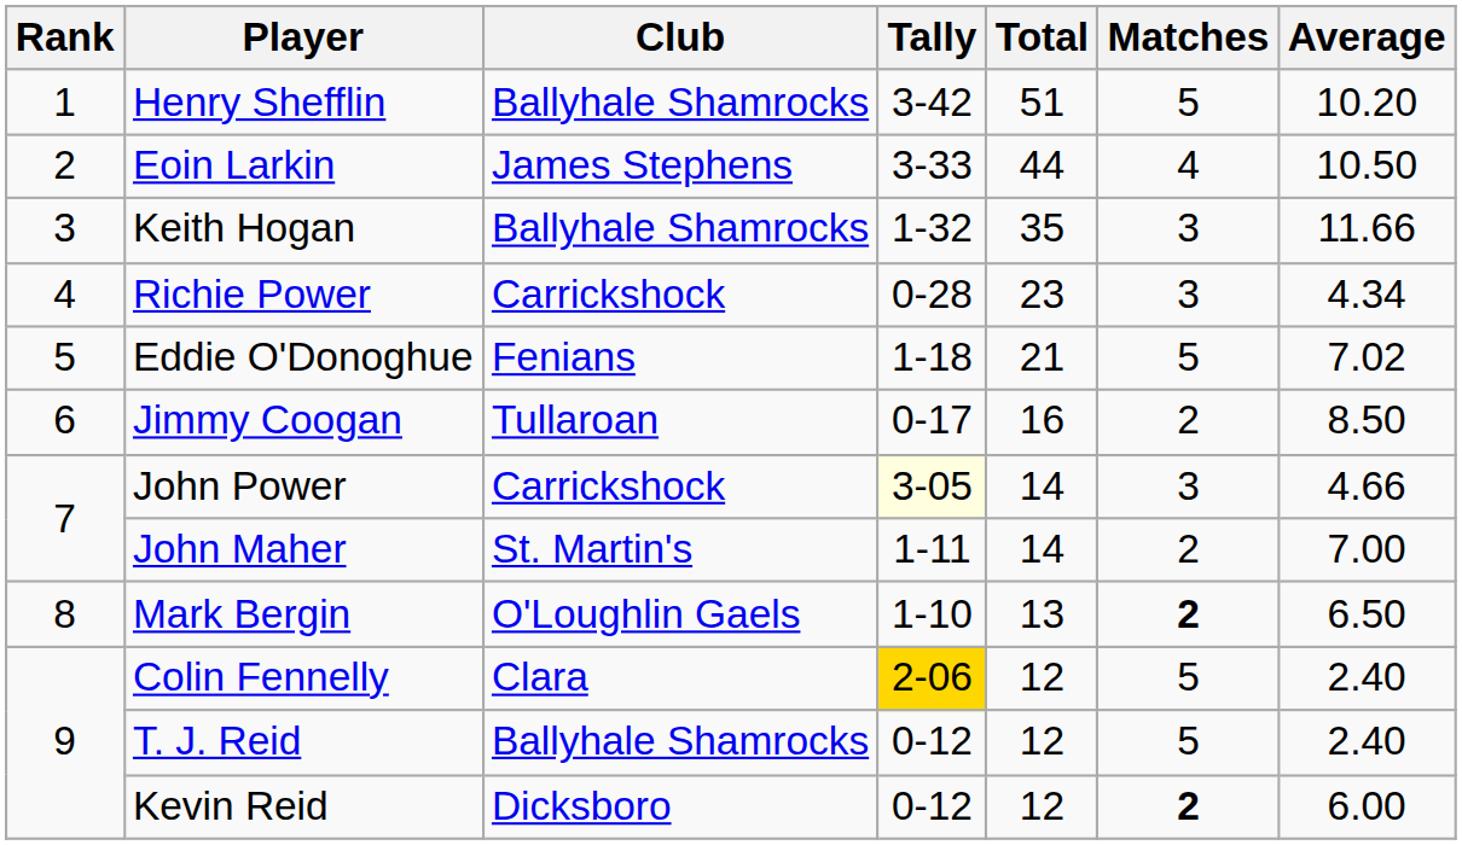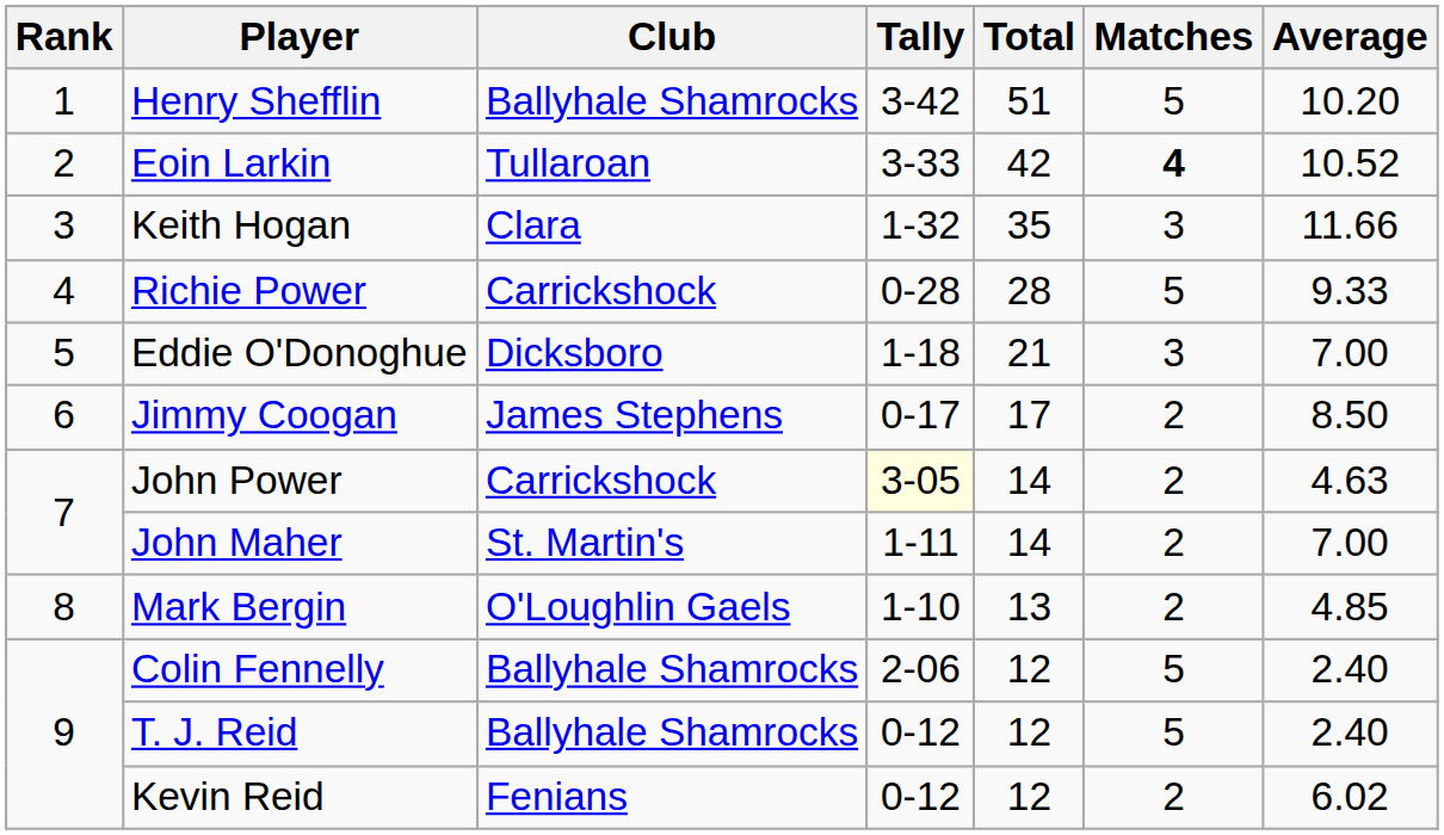Eoin Larkin | Club: James Stephens -> Tullaroan
Eoin Larkin | Total: 44 -> 42
Eoin Larkin | Matches: normal -> bold
Eoin Larkin | Average: 10.50 -> 10.52
Keith Hogan | Club: Ballyhale Shamrocks -> Clara
Richie Power | Total: 23 -> 28
Richie Power | Matches: 3 -> 5
Richie Power | Average: 4.34 -> 9.33
Eddie O'Donoghue | Club: Fenians -> Dicksboro
Eddie O'Donoghue | Matches: 5 -> 3
Eddie O'Donoghue | Average: 7.02 -> 7.00
Jimmy Coogan | Club: Tullaroan -> James Stephens
Jimmy Coogan | Total: 16 -> 17
John Power | Matches: 3 -> 2
John Power | Average: 4.66 -> 4.63
Mark Bergin | Matches: bold -> normal
Mark Bergin | Average: 6.50 -> 4.85
Colin Fennelly | Club: Clara -> Ballyhale Shamrocks
Colin Fennelly | Tally: gold background -> no background
Kevin Reid | Club: Dicksboro -> Fenians
Kevin Reid | Matches: bold -> normal
Kevin Reid | Average: 6.00 -> 6.02
